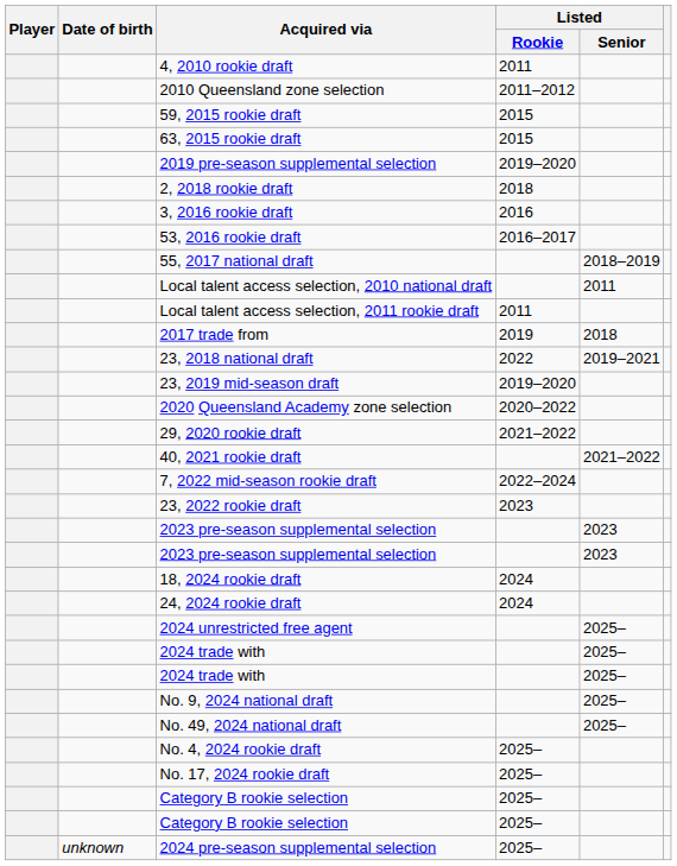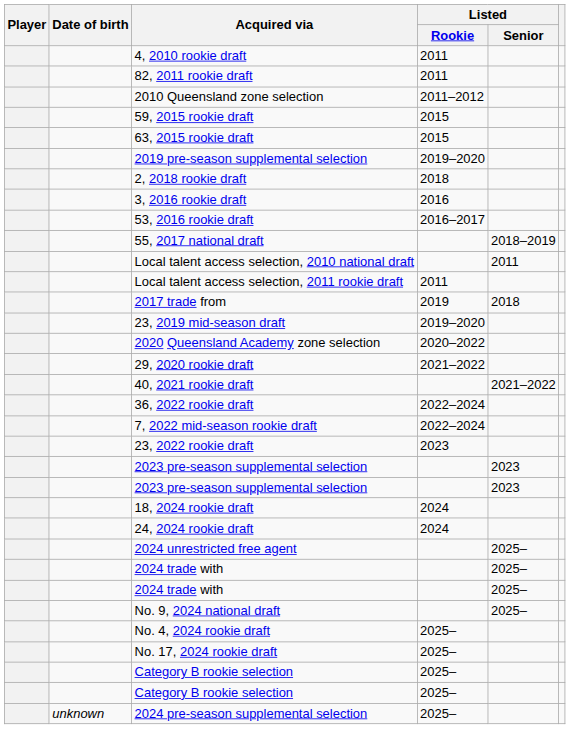+ row: 82, 2011 rookie draft | 2011
- row: 23, 2018 national draft | 2022 | 2019–2021
+ row: 36, 2022 rookie draft | 2022–2024
- row: No. 49, 2024 national draft | 2025–
